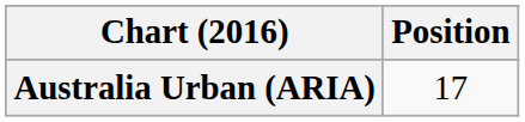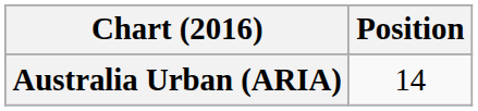Australia Urban (ARIA) | Position: 17 -> 14
